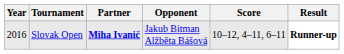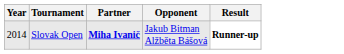- column: Score | 10–12, 4–11, 6–11
Slovak Open | Year: 2016 -> 2014
